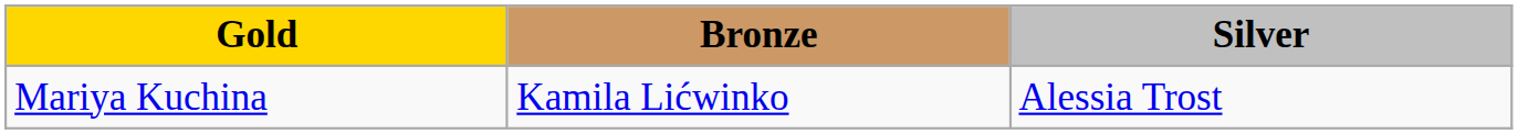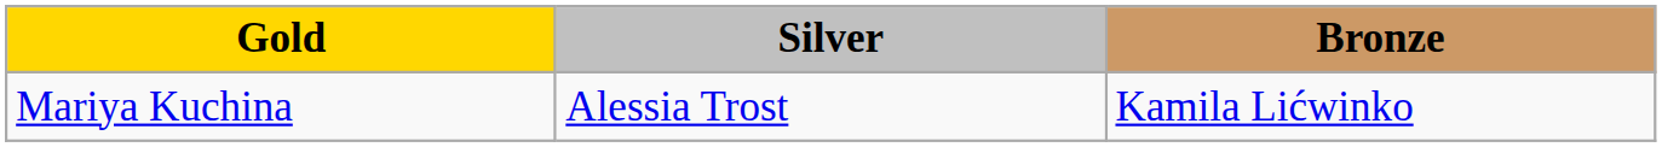columns swapped: Silver <-> Bronze
